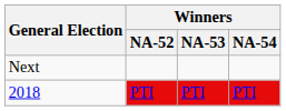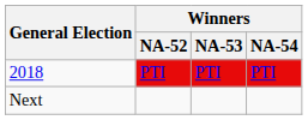rows swapped: 2018 <-> Next
